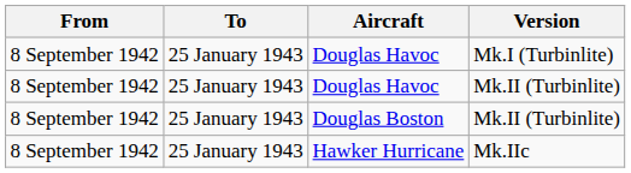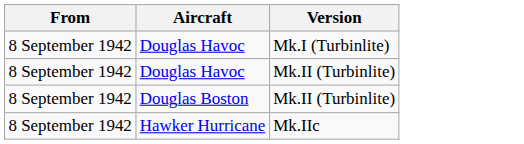- column: To | 25 January 1943 | 25 January 1943 | 25 January 1943 | 25 January 1943
